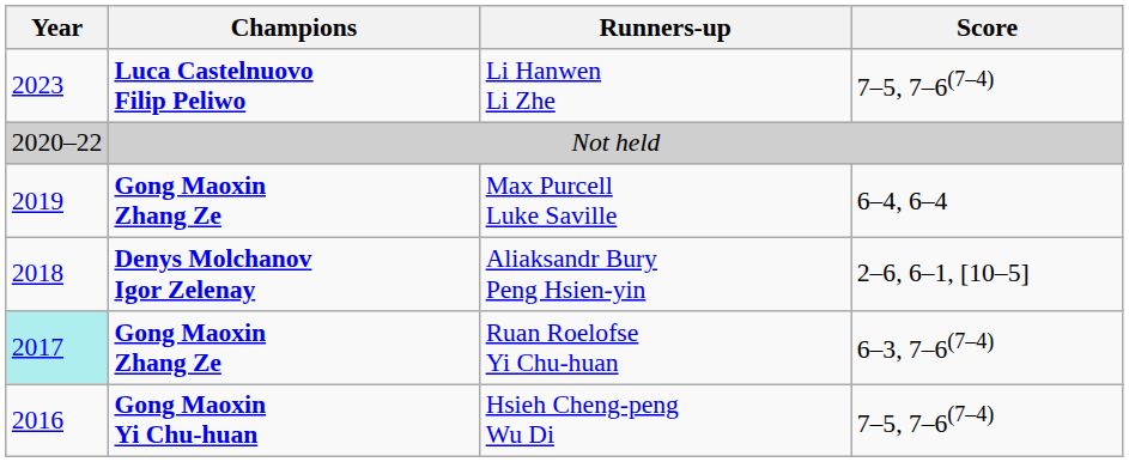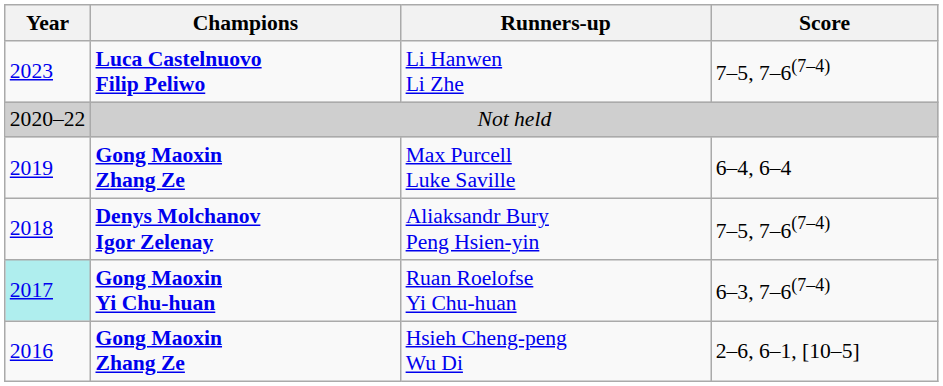Aliaksandr Bury Peng Hsien-yin | Score: 2–6, 6–1, [10–5] -> 7–5, 7–6(7–4)
Ruan Roelofse Yi Chu-huan | Champions: Gong Maoxin Zhang Ze -> Gong Maoxin Yi Chu-huan
Hsieh Cheng-peng Wu Di | Champions: Gong Maoxin Yi Chu-huan -> Gong Maoxin Zhang Ze
Hsieh Cheng-peng Wu Di | Score: 7–5, 7–6(7–4) -> 2–6, 6–1, [10–5]
